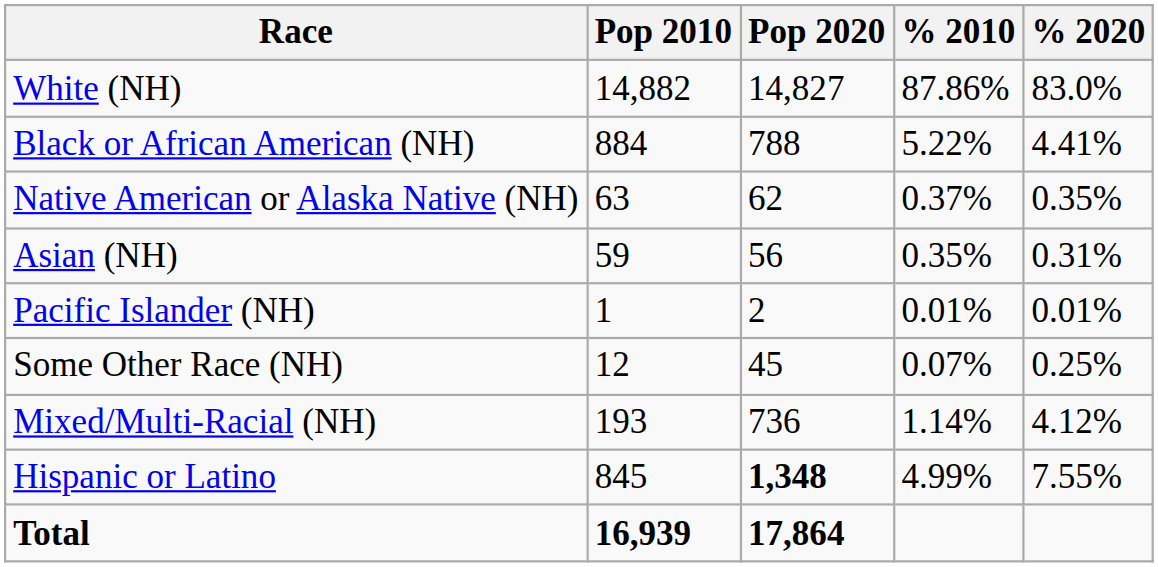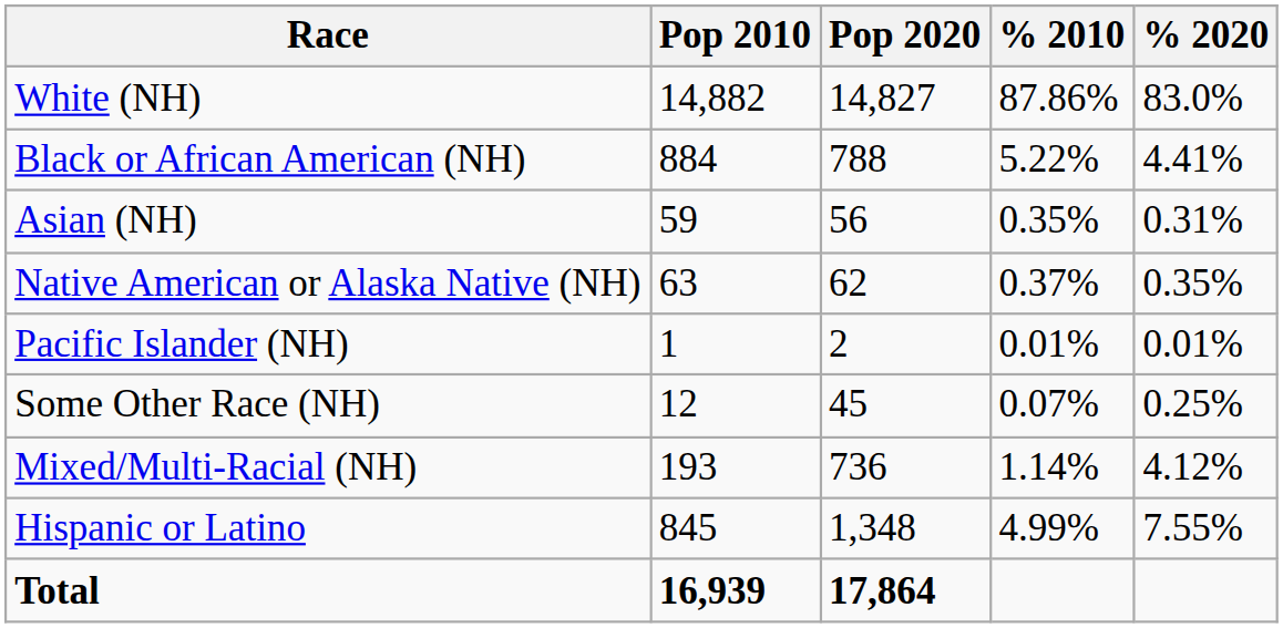rows swapped: Native American or Alaska Native (NH) <-> Asian (NH)
Hispanic or Latino | Pop 2020: bold -> normal
